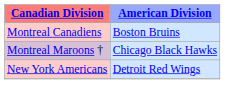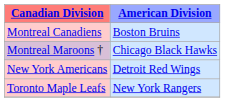+ row: Toronto Maple Leafs | New York Rangers
